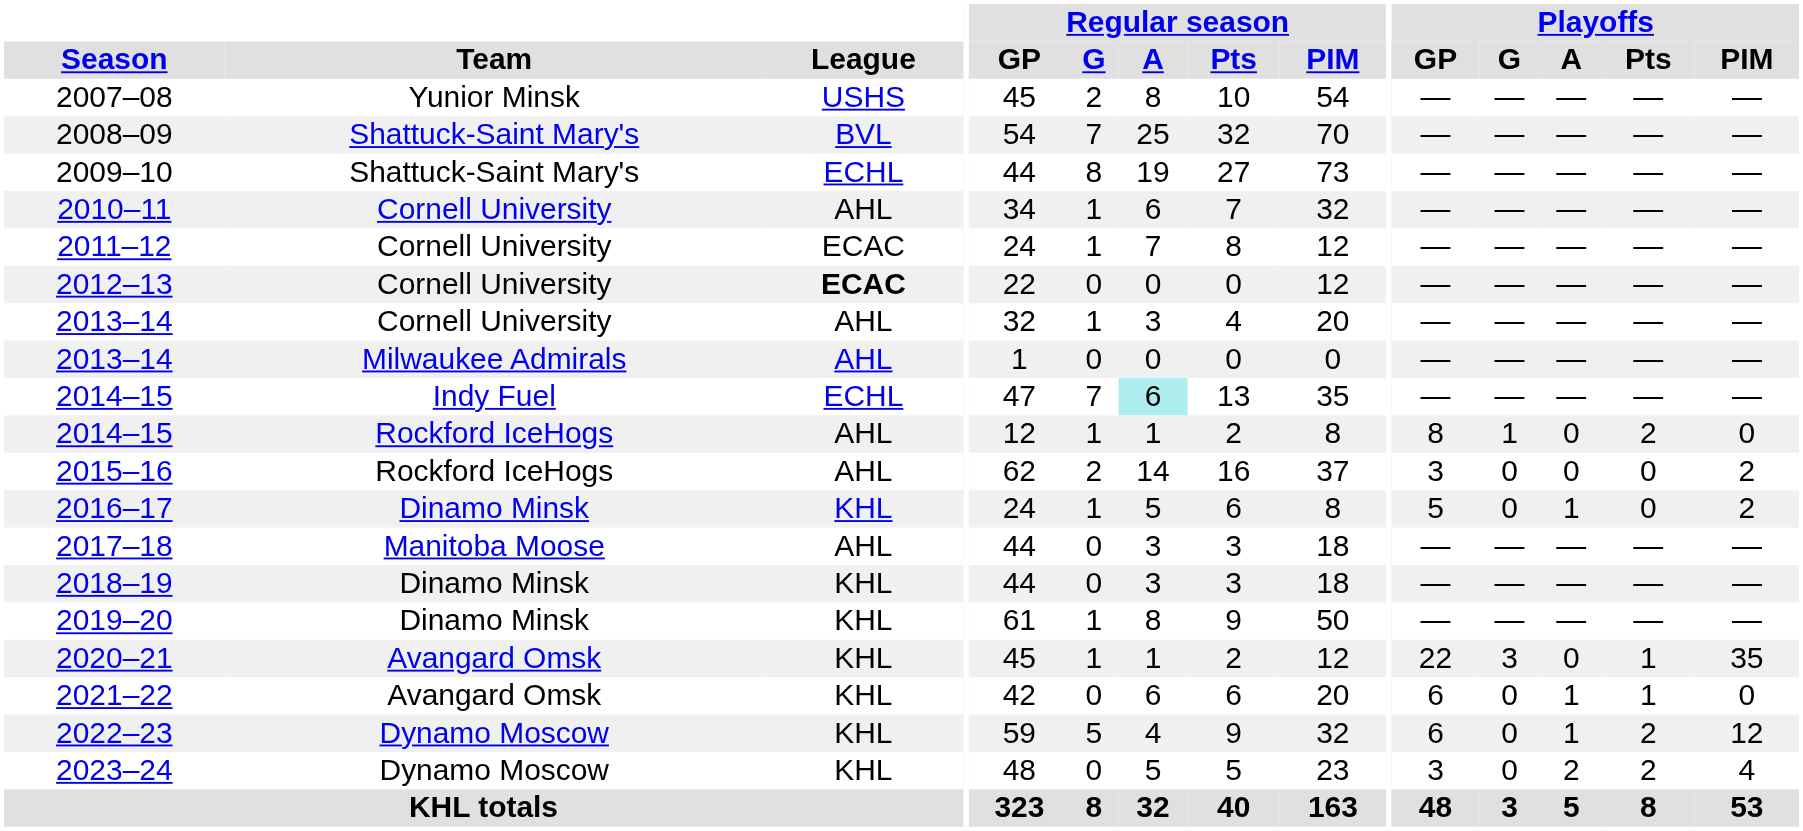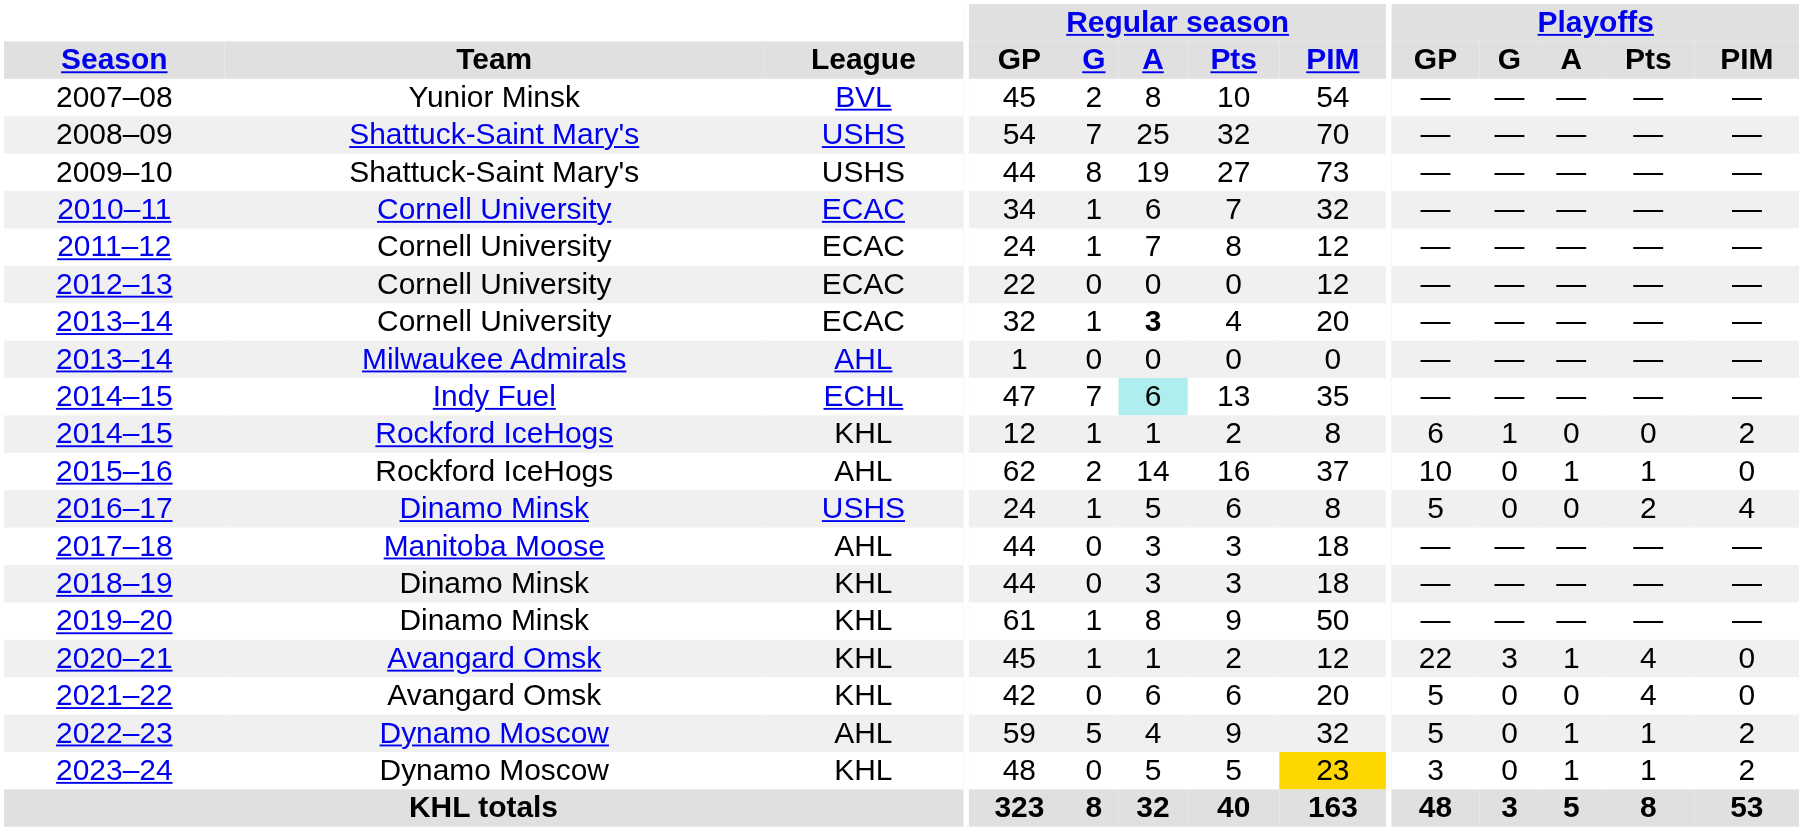2007–08 | League: USHS -> BVL
2008–09 | League: BVL -> USHS
2009–10 | League: ECHL -> USHS
2010–11 | League: AHL -> ECAC
2012–13 | League: bold -> normal
2013–14 / Cornell University | League: AHL -> ECAC
2013–14 / Cornell University | Regular season / A: normal -> bold
2014–15 / Rockford IceHogs | League: AHL -> KHL
2014–15 / Rockford IceHogs | Playoffs / GP: 8 -> 6
2014–15 / Rockford IceHogs | Playoffs / Pts: 2 -> 0
2014–15 / Rockford IceHogs | Playoffs / PIM: 0 -> 2
2015–16 | Playoffs / GP: 3 -> 10
2015–16 | Playoffs / A: 0 -> 1
2015–16 | Playoffs / Pts: 0 -> 1
2015–16 | Playoffs / PIM: 2 -> 0
2016–17 | League: KHL -> USHS
2016–17 | Playoffs / A: 1 -> 0
2016–17 | Playoffs / Pts: 0 -> 2
2016–17 | Playoffs / PIM: 2 -> 4
2020–21 | Playoffs / A: 0 -> 1
2020–21 | Playoffs / Pts: 1 -> 4
2020–21 | Playoffs / PIM: 35 -> 0
2021–22 | Playoffs / GP: 6 -> 5
2021–22 | Playoffs / A: 1 -> 0
2021–22 | Playoffs / Pts: 1 -> 4
2022–23 | League: KHL -> AHL
2022–23 | Playoffs / GP: 6 -> 5
2022–23 | Playoffs / Pts: 2 -> 1
2022–23 | Playoffs / PIM: 12 -> 2
2023–24 | Regular season / PIM: no background -> gold background
2023–24 | Playoffs / A: 2 -> 1
2023–24 | Playoffs / Pts: 2 -> 1
2023–24 | Playoffs / PIM: 4 -> 2
